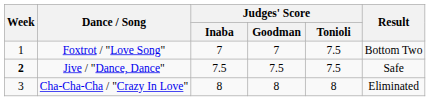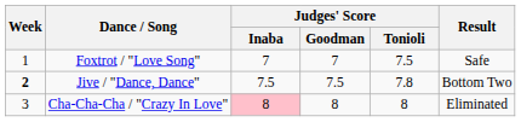Foxtrot / "Love Song" | Result: Bottom Two -> Safe
Jive / "Dance, Dance" | Judges' Score / Tonioli: 7.5 -> 7.8
Jive / "Dance, Dance" | Result: Safe -> Bottom Two
Cha-Cha-Cha / "Crazy In Love" | Judges' Score / Inaba: no background -> pink background
